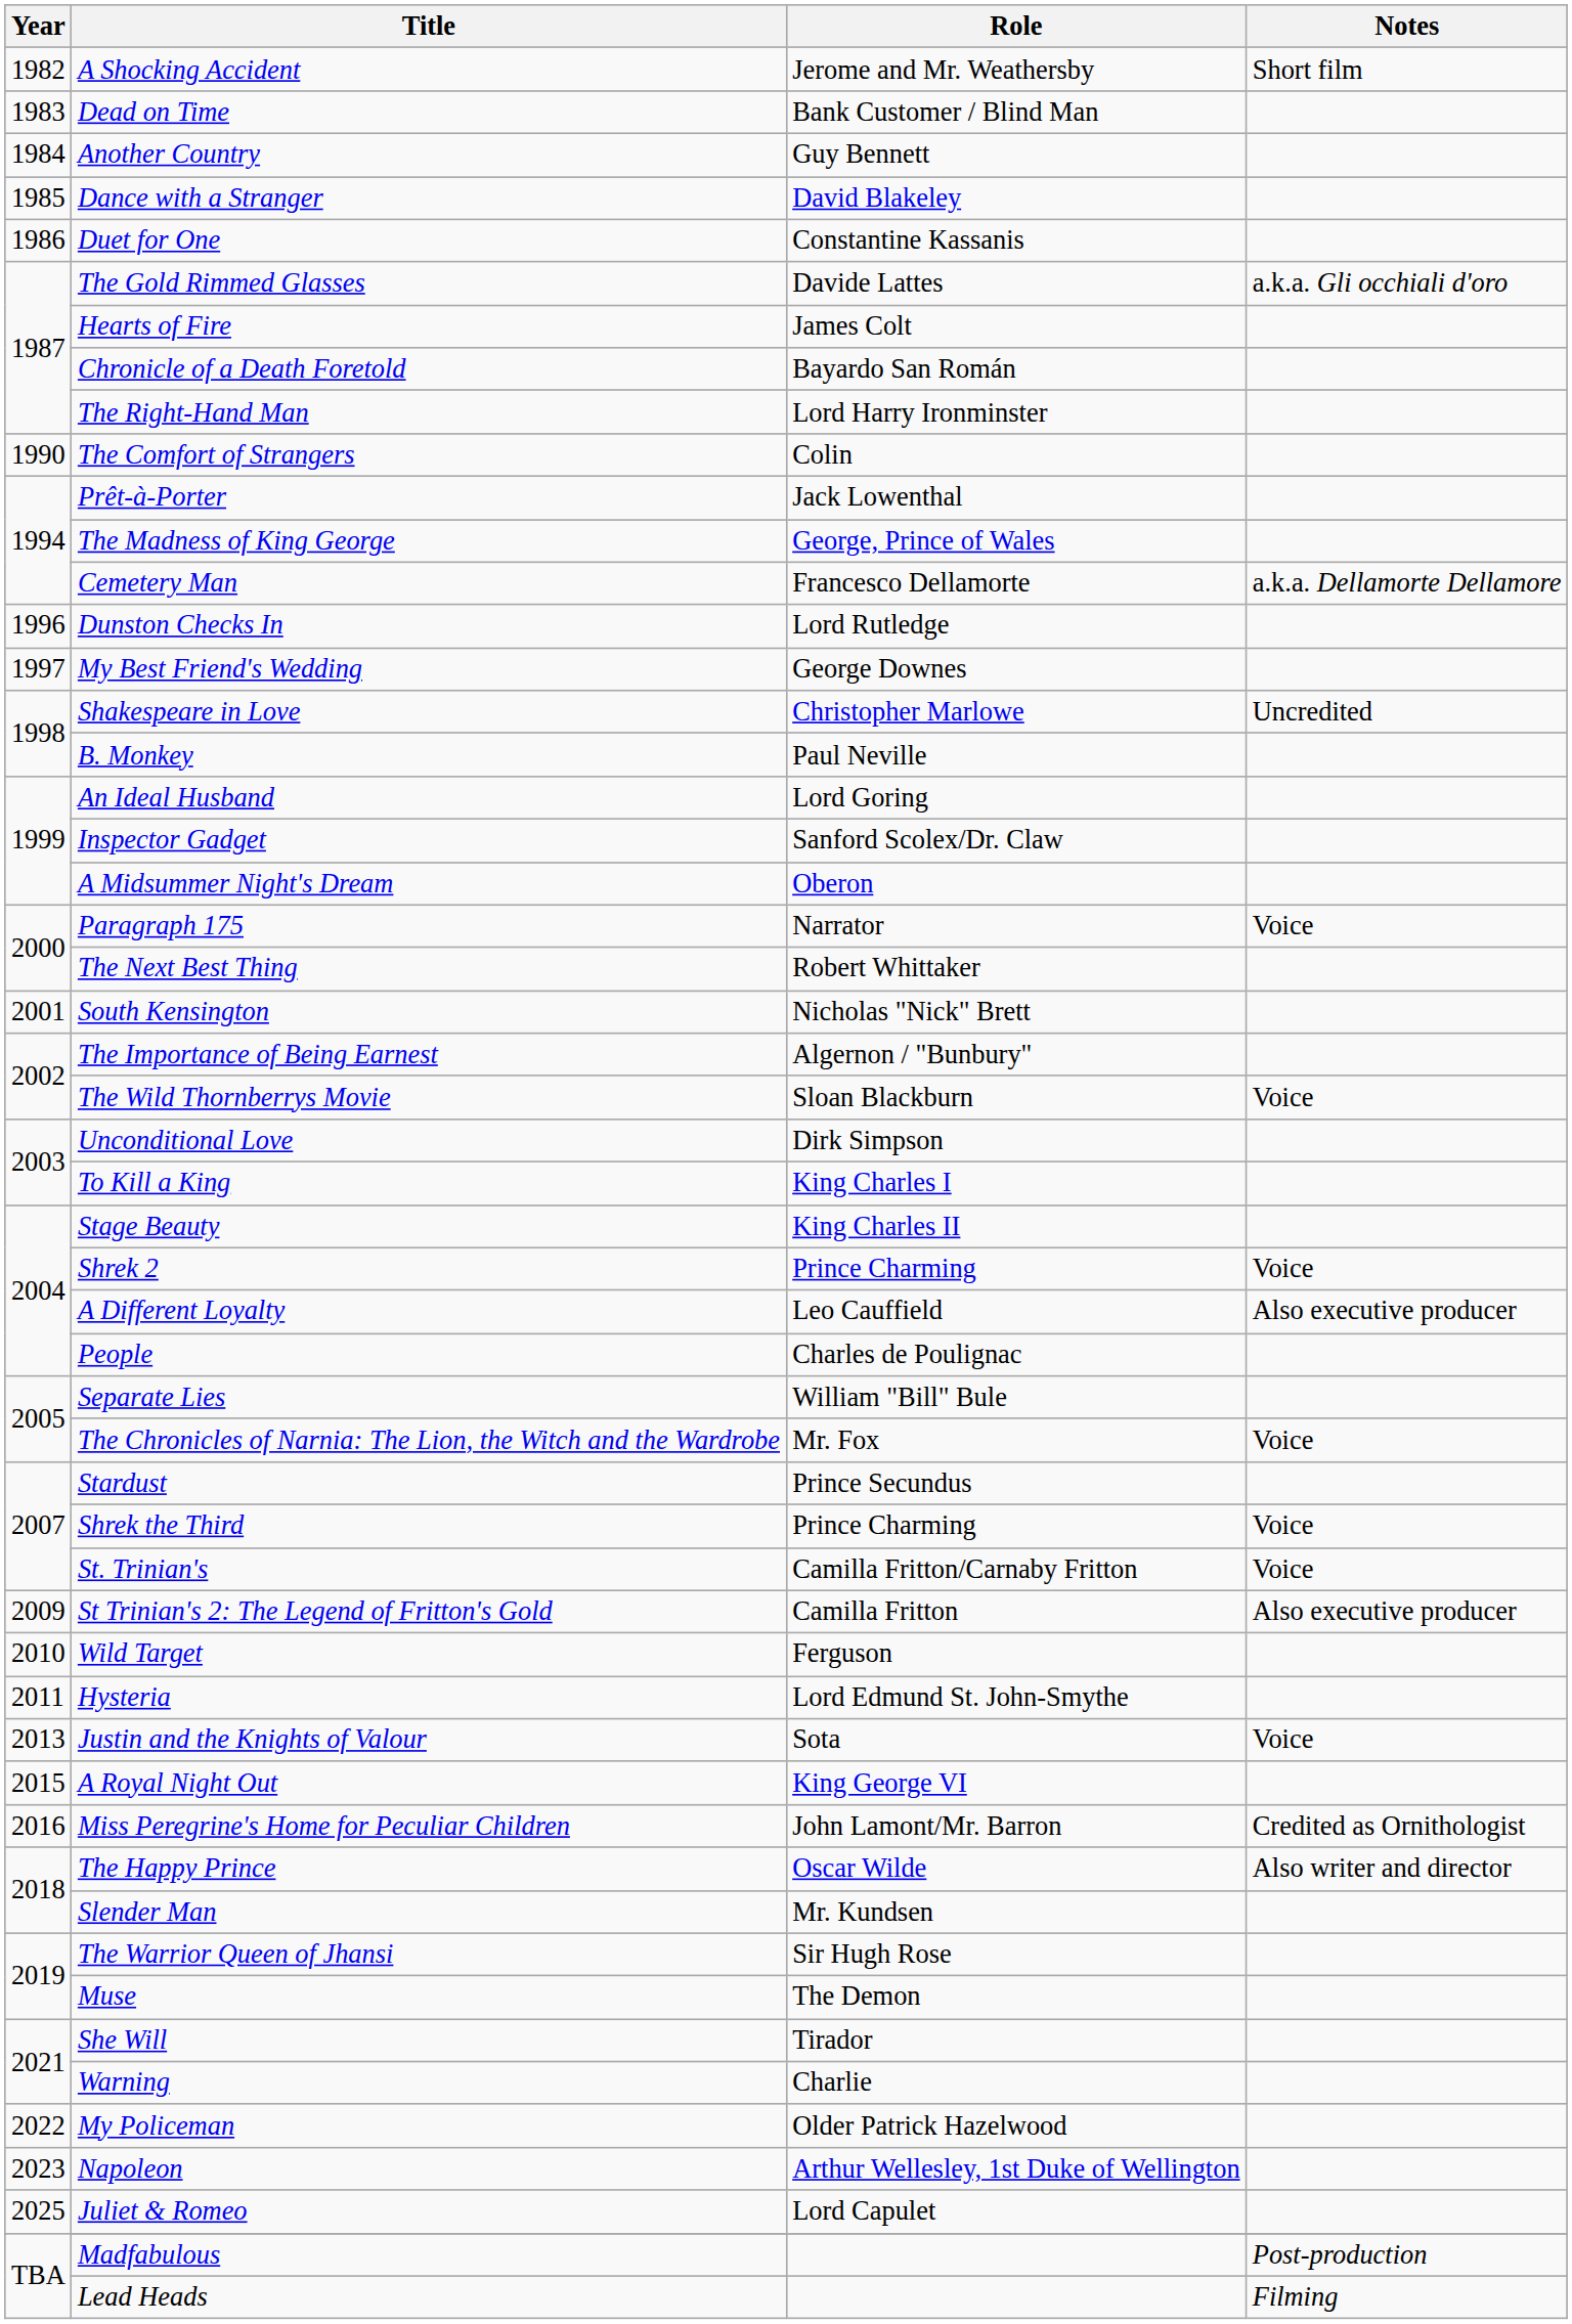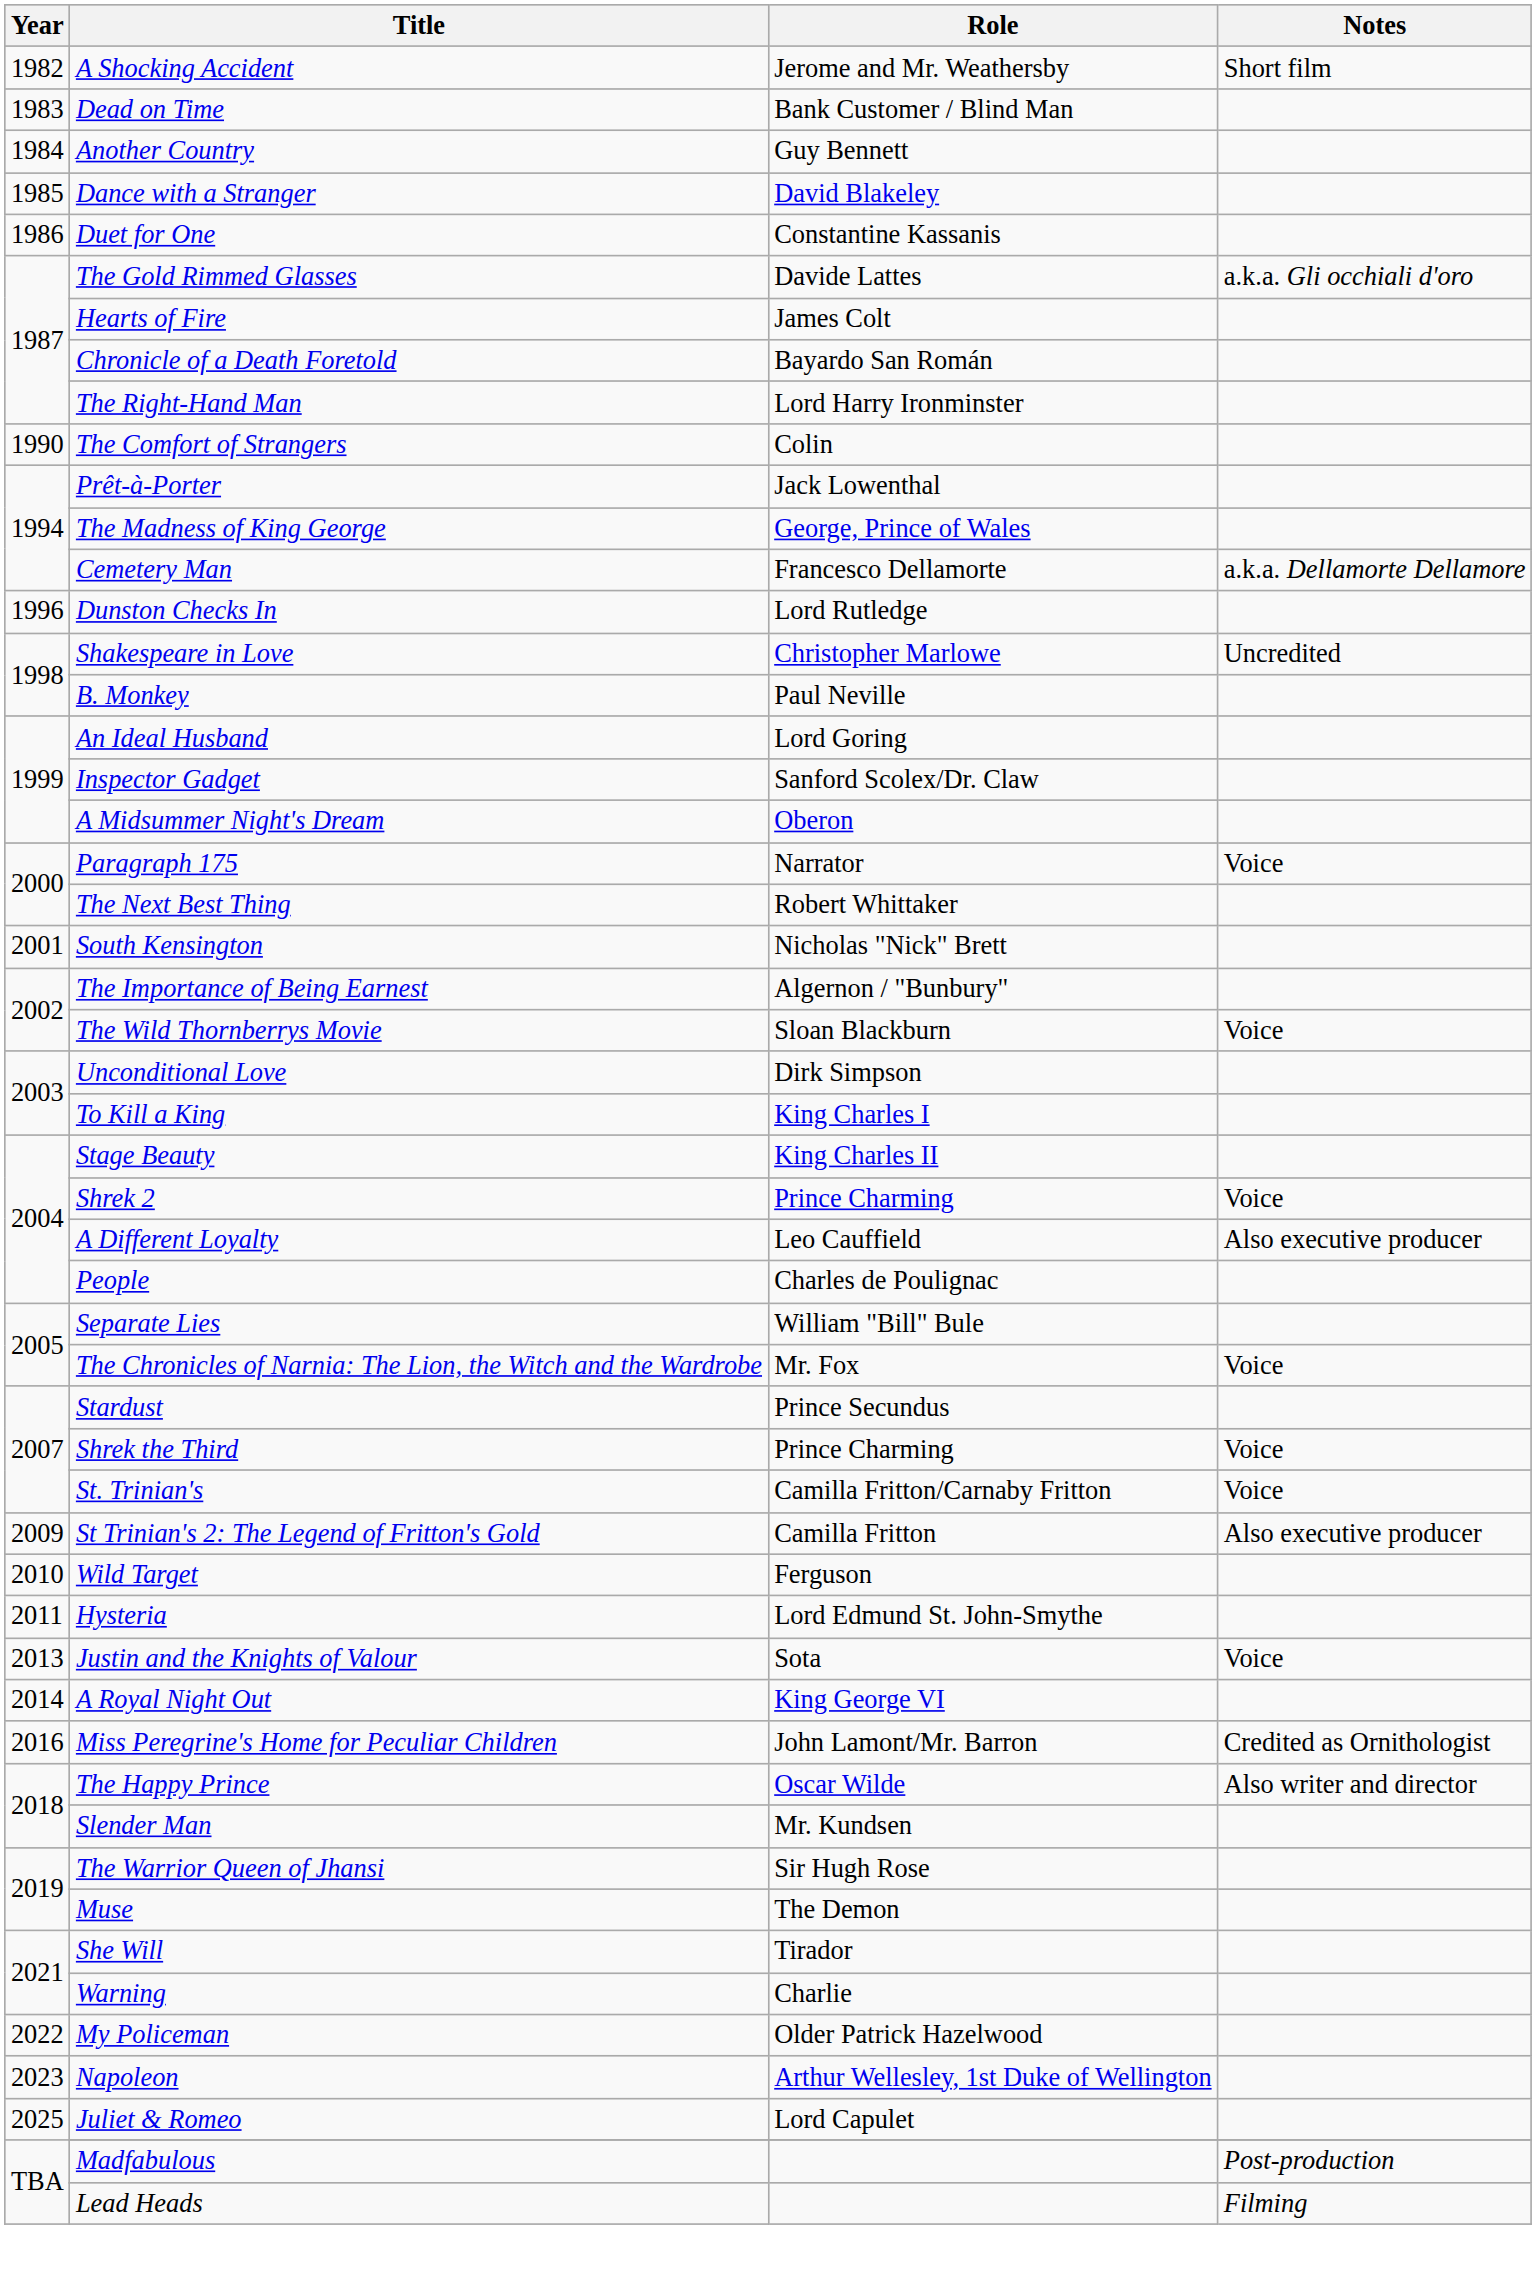- row: 1997 | My Best Friend's Wedding | George Downes
A Royal Night Out | Year: 2015 -> 2014
